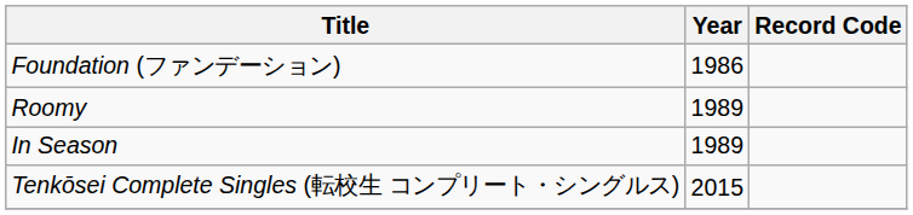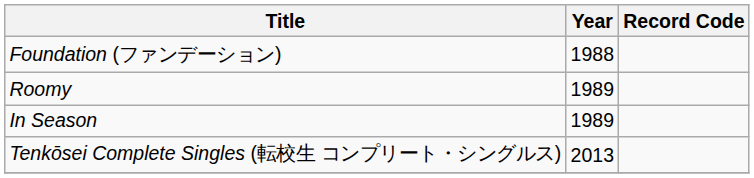Foundation (ファンデーション) | Year: 1986 -> 1988
Tenkōsei Complete Singles (転校生 コンプリート・シングルス) | Year: 2015 -> 2013
